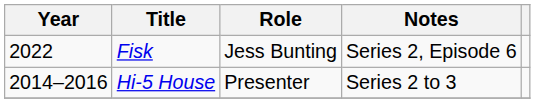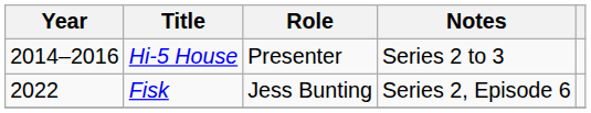rows swapped: Hi-5 House <-> Fisk
